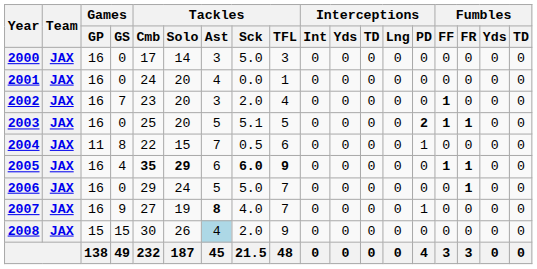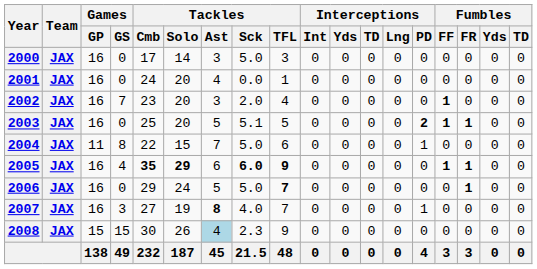2004 | Tackles / Sck: 0.5 -> 5.0
2006 | Tackles / TFL: normal -> bold
2007 | Games / GS: 9 -> 3
2008 | Tackles / Sck: 2.0 -> 2.3
